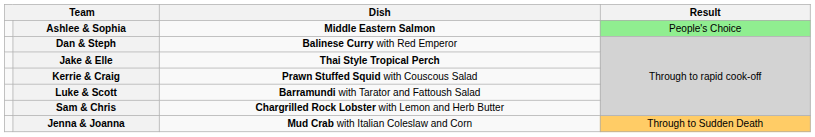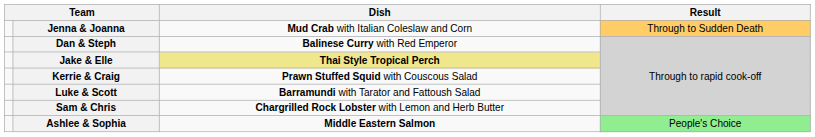rows swapped: Ashlee & Sophia <-> Jenna & Joanna
Jake & Elle | Dish: no background -> khaki background
